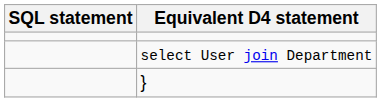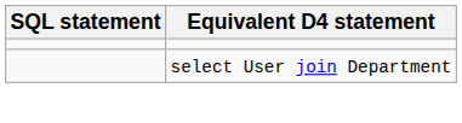- row: }
